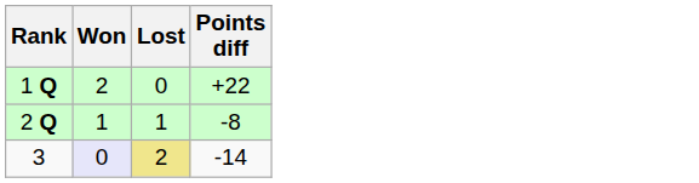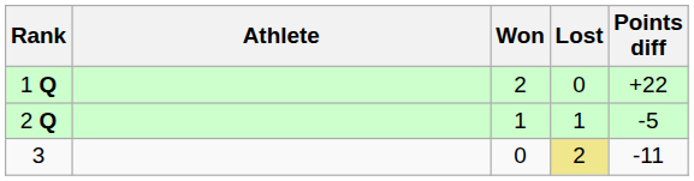+ column: Athlete
2 Q | Points diff: -8 -> -5
3 | Won: lavender background -> no background
3 | Points diff: -14 -> -11
